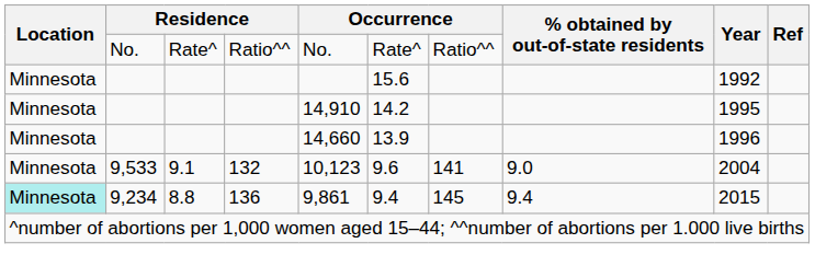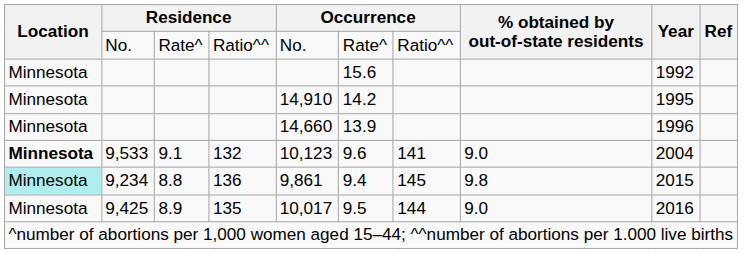9,533 | Location: normal -> bold
9,234 | % obtained by out-of-state residents: 9.4 -> 9.8
+ row: Minnesota | 9,425 | 8.9 | 135 | 10,017 | 9.5 | 144 | 9.0 | 2016
